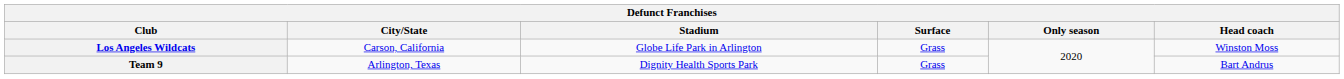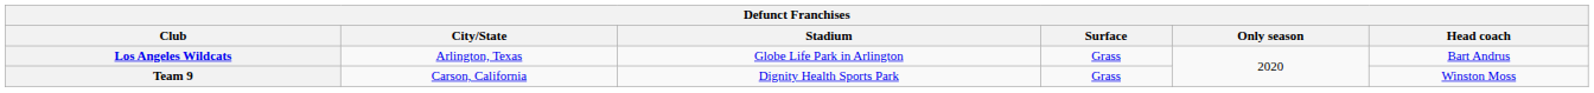Los Angeles Wildcats | City/State: Carson, California -> Arlington, Texas
Los Angeles Wildcats | Head coach: Winston Moss -> Bart Andrus
Team 9 | City/State: Arlington, Texas -> Carson, California
Team 9 | Head coach: Bart Andrus -> Winston Moss
